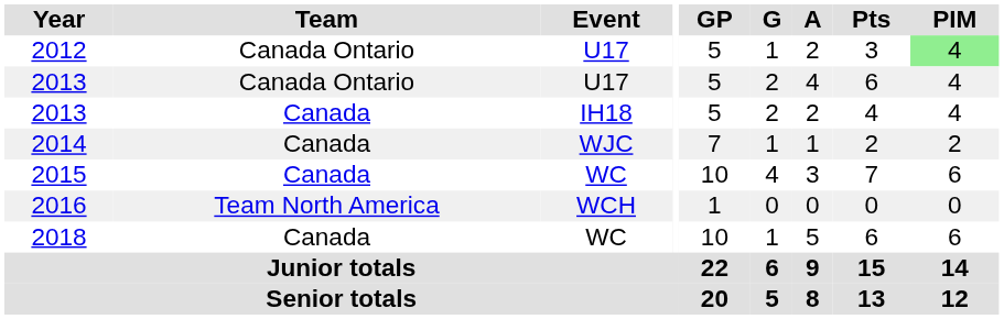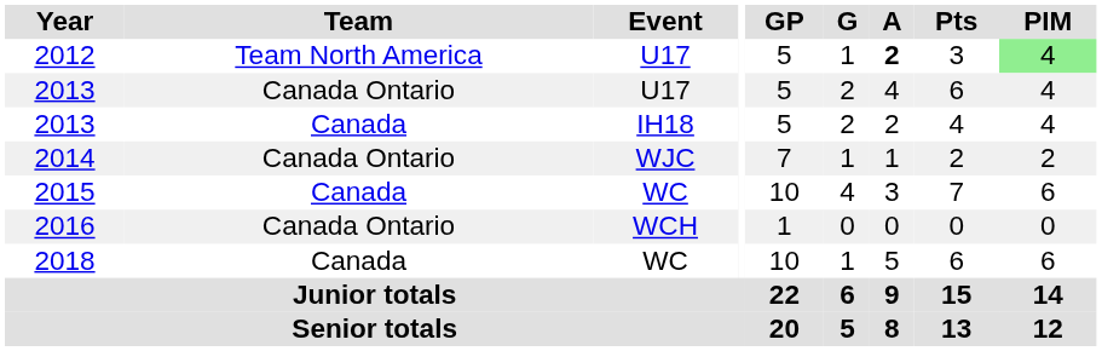2012 | Team: Canada Ontario -> Team North America
2012 | A: normal -> bold
2014 | Team: Canada -> Canada Ontario
2016 | Team: Team North America -> Canada Ontario
